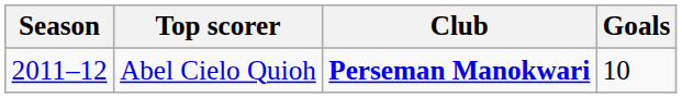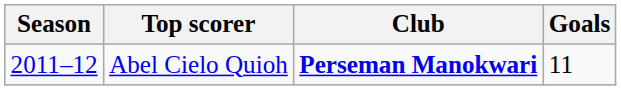Abel Cielo Quioh | Goals: 10 -> 11
